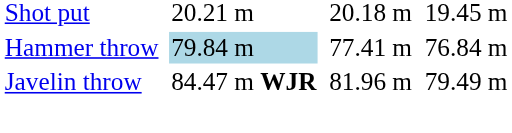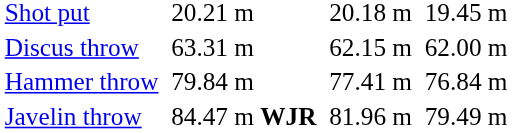+ row: Discus throw | 63.31 m | 62.15 m | 62.00 m
Hammer throw | column 3: lightblue background -> no background
